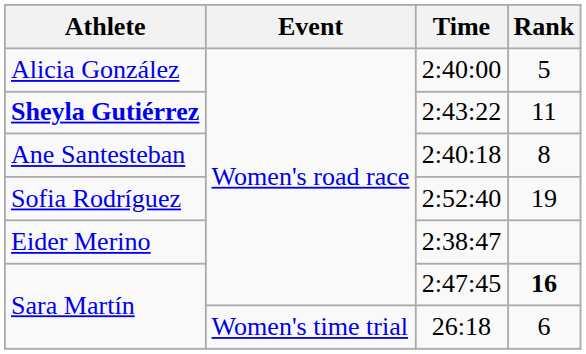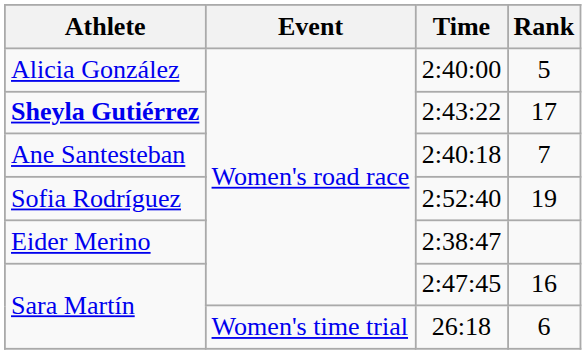2:43:22 | Rank: 11 -> 17
2:40:18 | Rank: 8 -> 7
2:47:45 | Rank: bold -> normal
